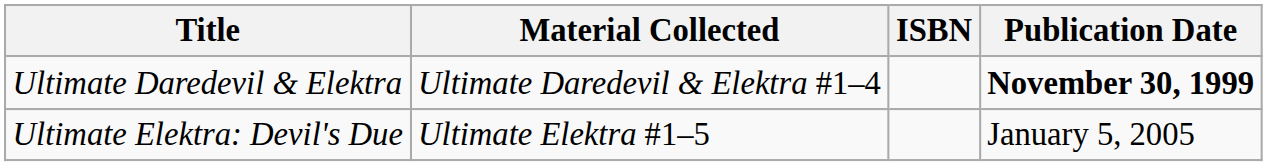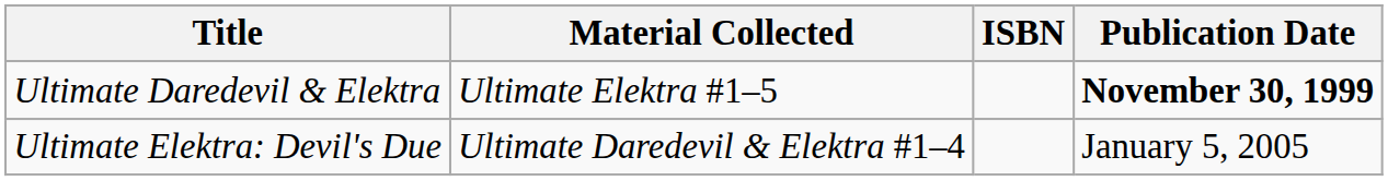Ultimate Daredevil & Elektra | Material Collected: Ultimate Daredevil & Elektra #1–4 -> Ultimate Elektra #1–5
Ultimate Elektra: Devil's Due | Material Collected: Ultimate Elektra #1–5 -> Ultimate Daredevil & Elektra #1–4
